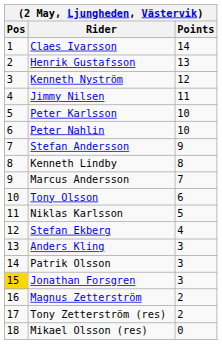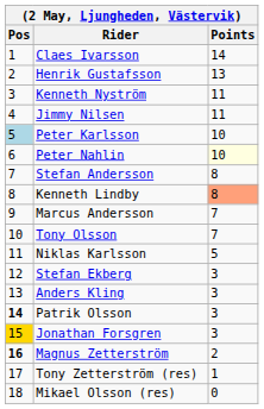Kenneth Nyström | Points: 12 -> 11
Peter Karlsson | Pos: no background -> lightblue background
Peter Nahlin | Points: no background -> lightyellow background
Stefan Andersson | Points: 9 -> 8
Kenneth Lindby | Points: no background -> lightsalmon background
Tony Olsson | Points: 6 -> 7
Stefan Ekberg | Points: 4 -> 3
Patrik Olsson | Pos: normal -> bold
Magnus Zetterström | Pos: normal -> bold
Tony Zetterström (res) | Points: 2 -> 1
